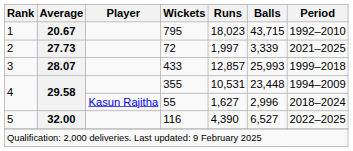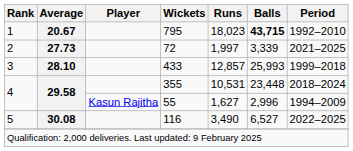795 | Balls: normal -> bold
433 | Average: 28.07 -> 28.10
355 | Period: 1994–2009 -> 2018–2024
55 | Period: 2018–2024 -> 1994–2009
116 | Average: 32.00 -> 30.08
116 | Runs: 4,390 -> 3,490
